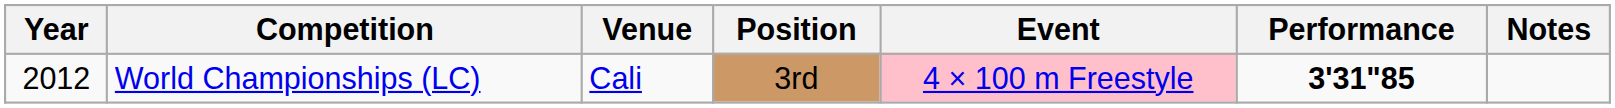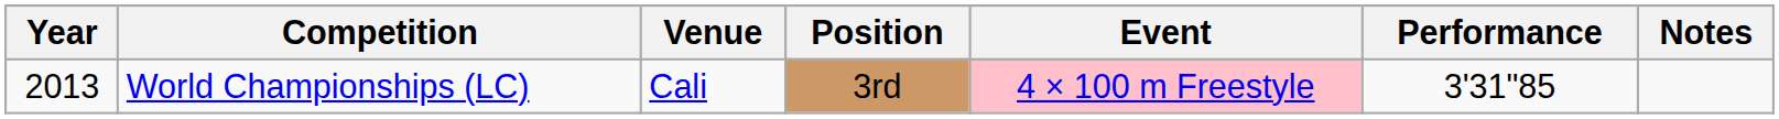World Championships (LC) | Year: 2012 -> 2013
World Championships (LC) | Performance: bold -> normal
